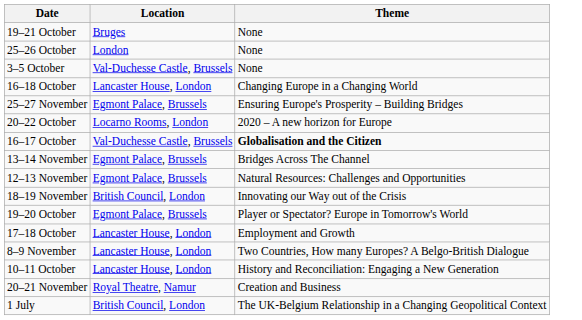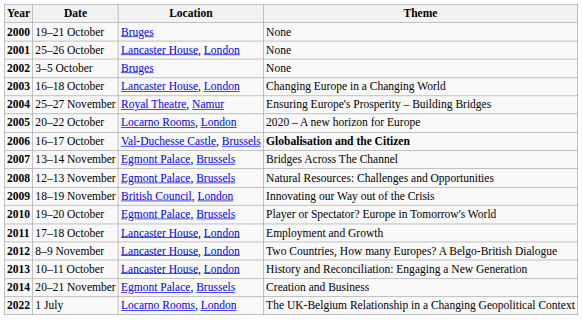+ column: Year | 2000 | 2001 | 2002 | 2003 | 2004 | 2005 | 2006 | 2007 | 2008 | 2009 | 2010 | 2011 | 2012 | 2013 | 2014 | 2022
25–26 October | Location: London -> Lancaster House, London
3–5 October | Location: Val-Duchesse Castle, Brussels -> Bruges
25–27 November | Location: Egmont Palace, Brussels -> Royal Theatre, Namur
20–21 November | Location: Royal Theatre, Namur -> Egmont Palace, Brussels
1 July | Location: British Council, London -> Locarno Rooms, London
